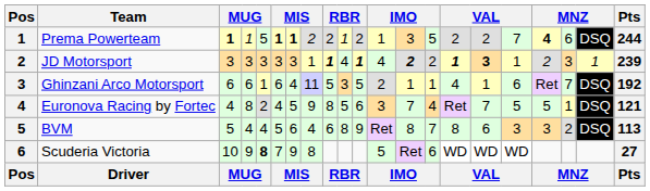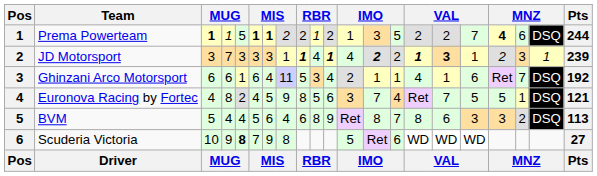JD Motorsport | column 4: 3 -> 7
Ghinzani Arco Motorsport | column 11: 5 -> 4
